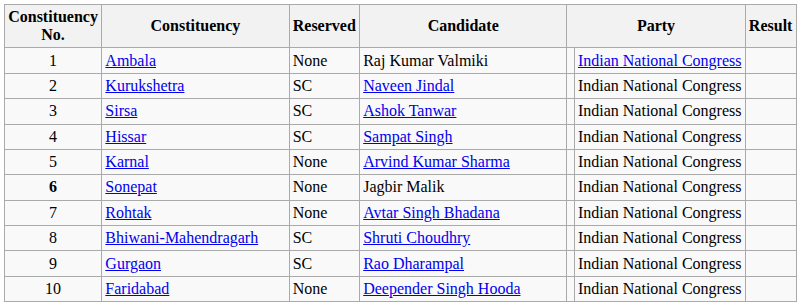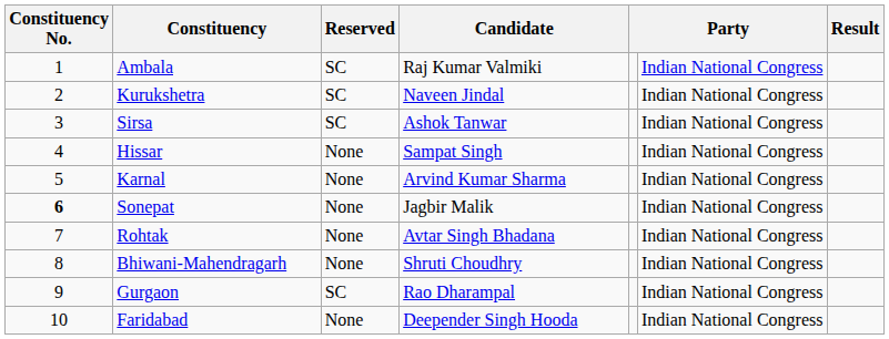Ambala | Reserved: None -> SC
Hissar | Reserved: SC -> None
Bhiwani-Mahendragarh | Reserved: SC -> None
